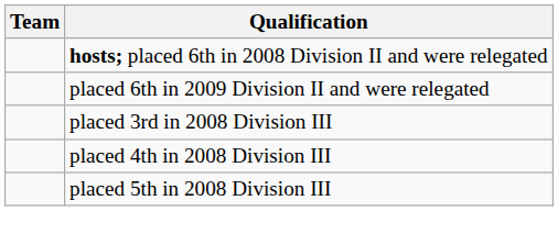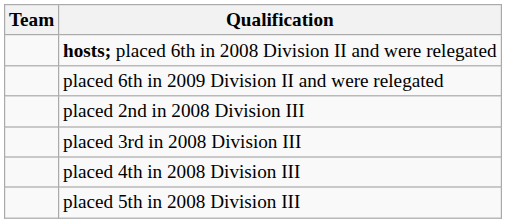+ row: placed 2nd in 2008 Division III
